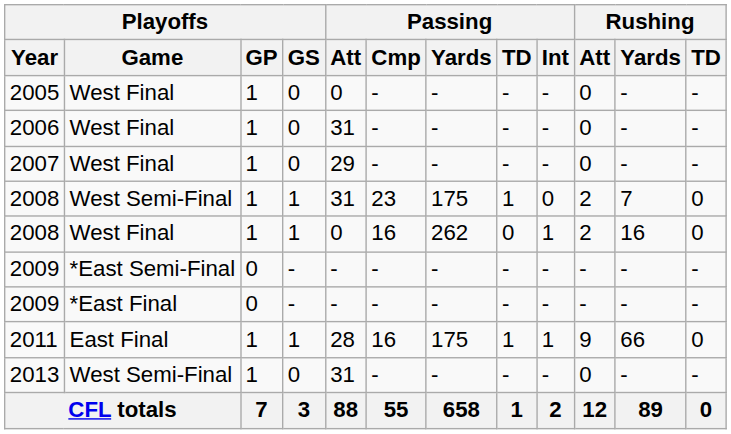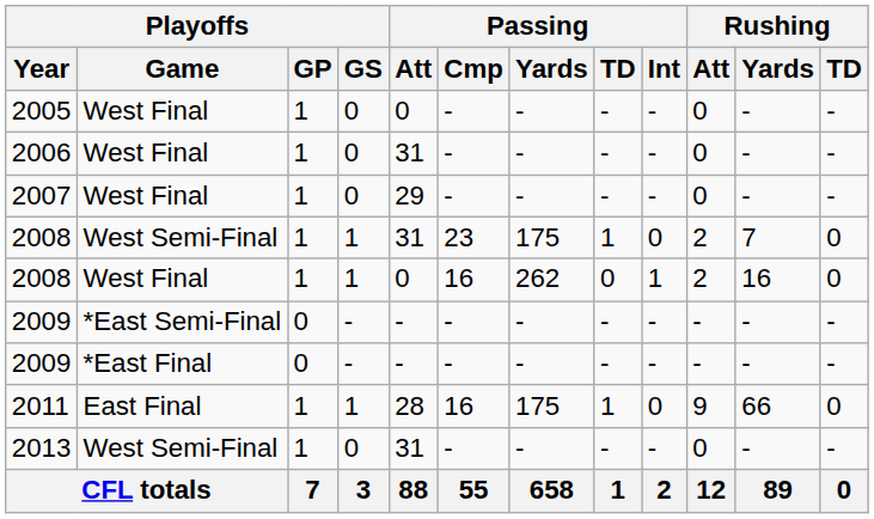2011 | Passing / Int: 1 -> 0
